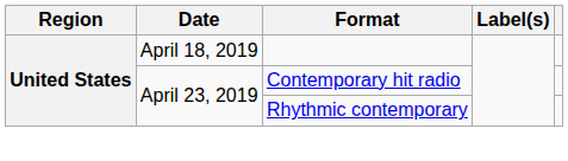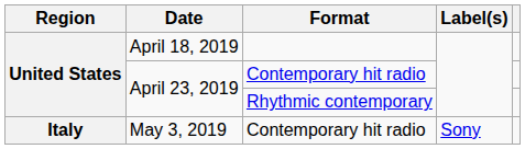+ row: Italy | May 3, 2019 | Contemporary hit radio | Sony
